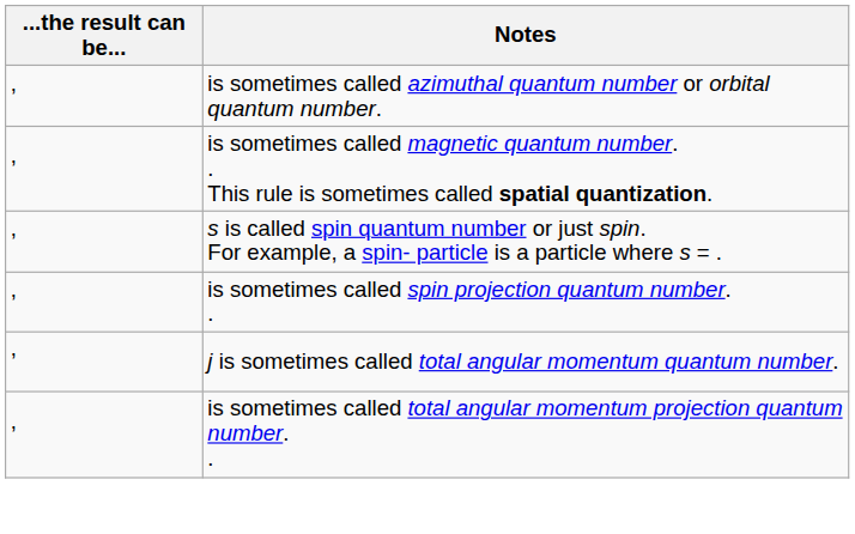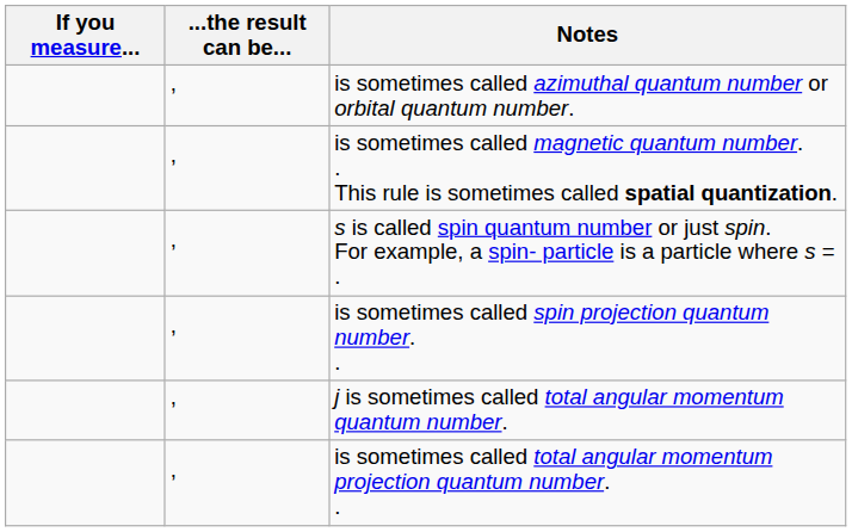+ column: If you measure...
